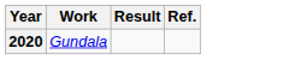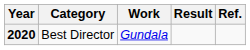+ column: Category | Best Director
